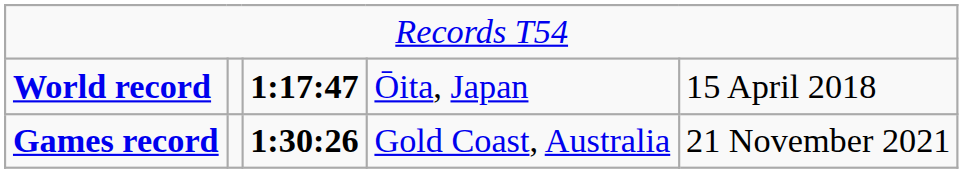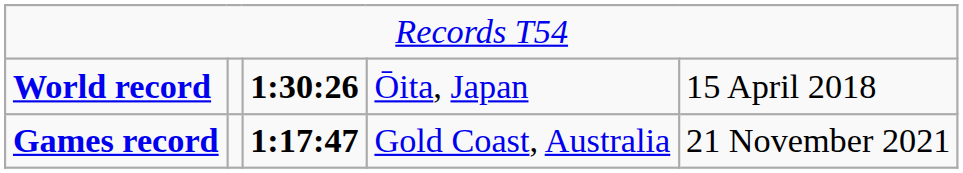World record | column 3: 1:17:47 -> 1:30:26
Games record | column 3: 1:30:26 -> 1:17:47
